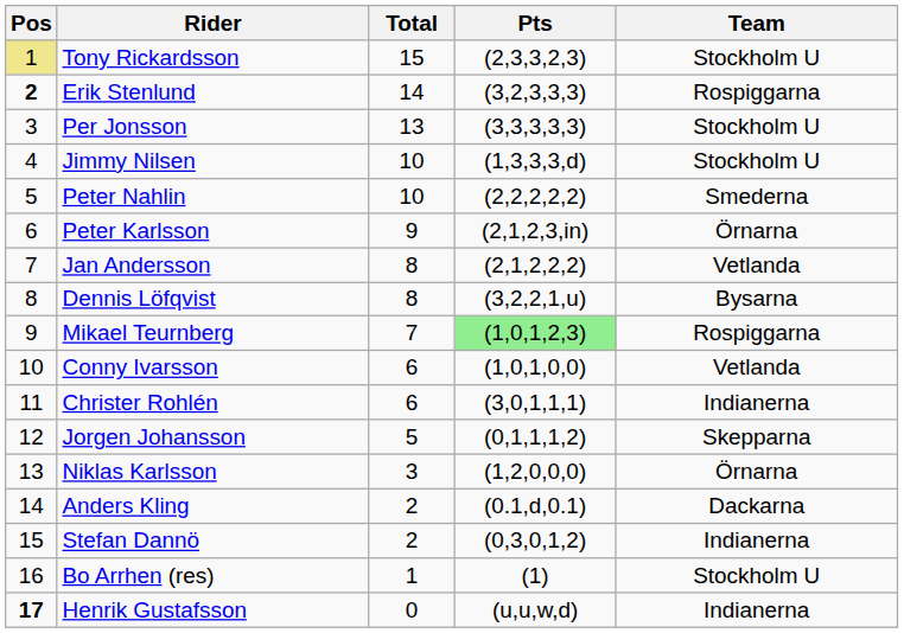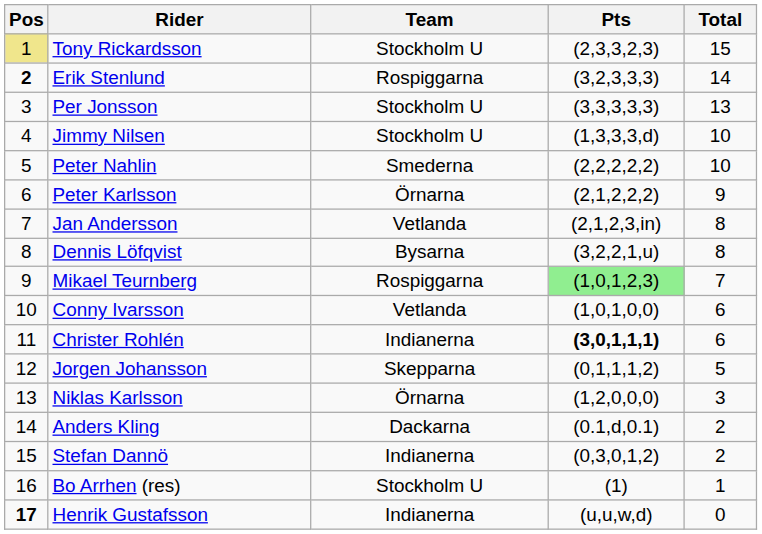columns swapped: Team <-> Total
Peter Karlsson | Pts: (2,1,2,3,in) -> (2,1,2,2,2)
Jan Andersson | Pts: (2,1,2,2,2) -> (2,1,2,3,in)
Christer Rohlén | Pts: normal -> bold
